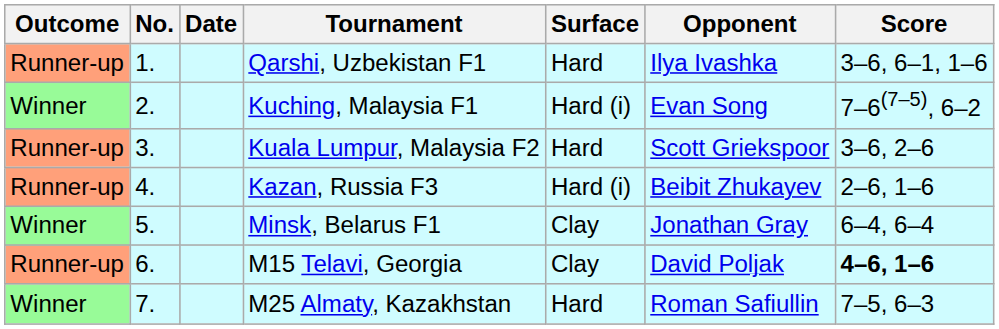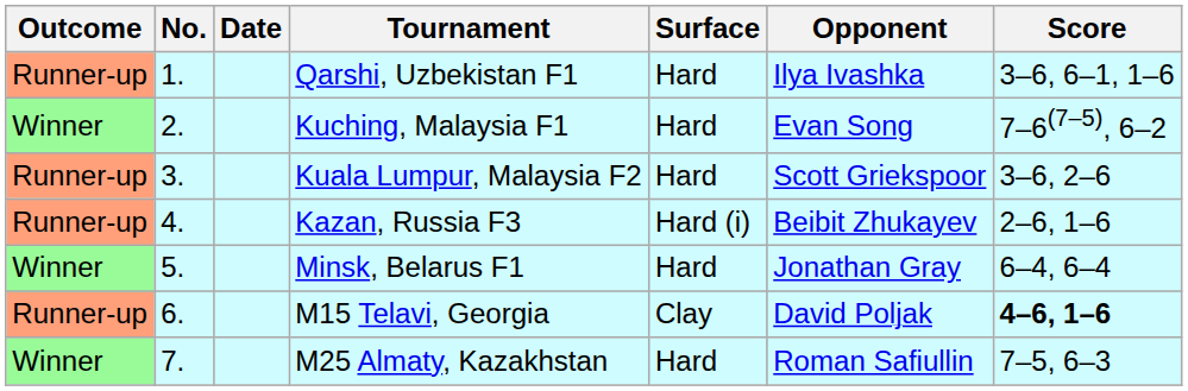Kuching, Malaysia F1 | Surface: Hard (i) -> Hard
Minsk, Belarus F1 | Surface: Clay -> Hard
